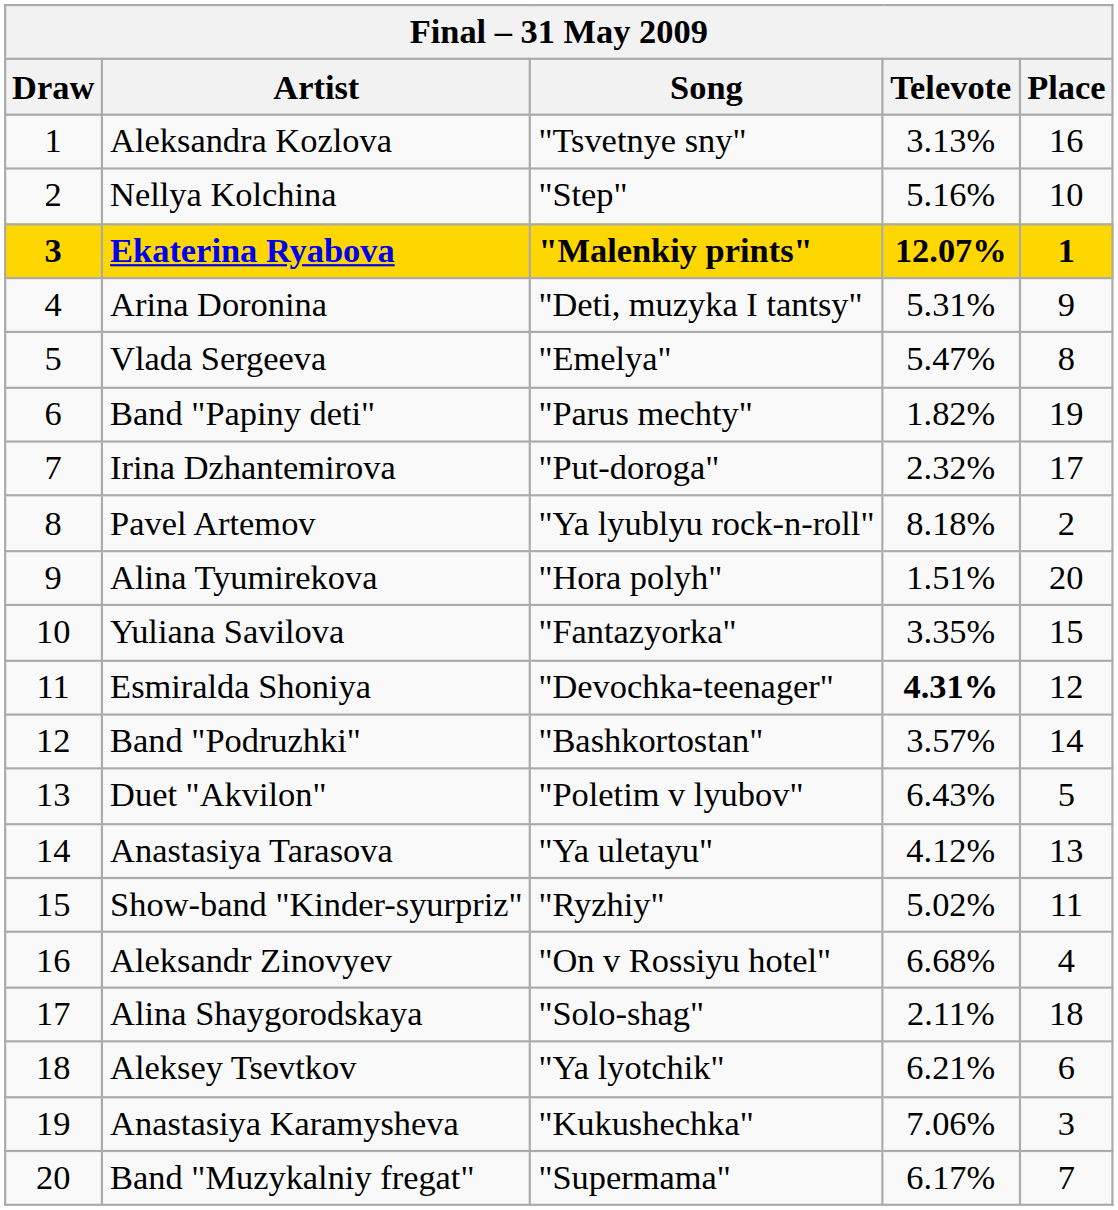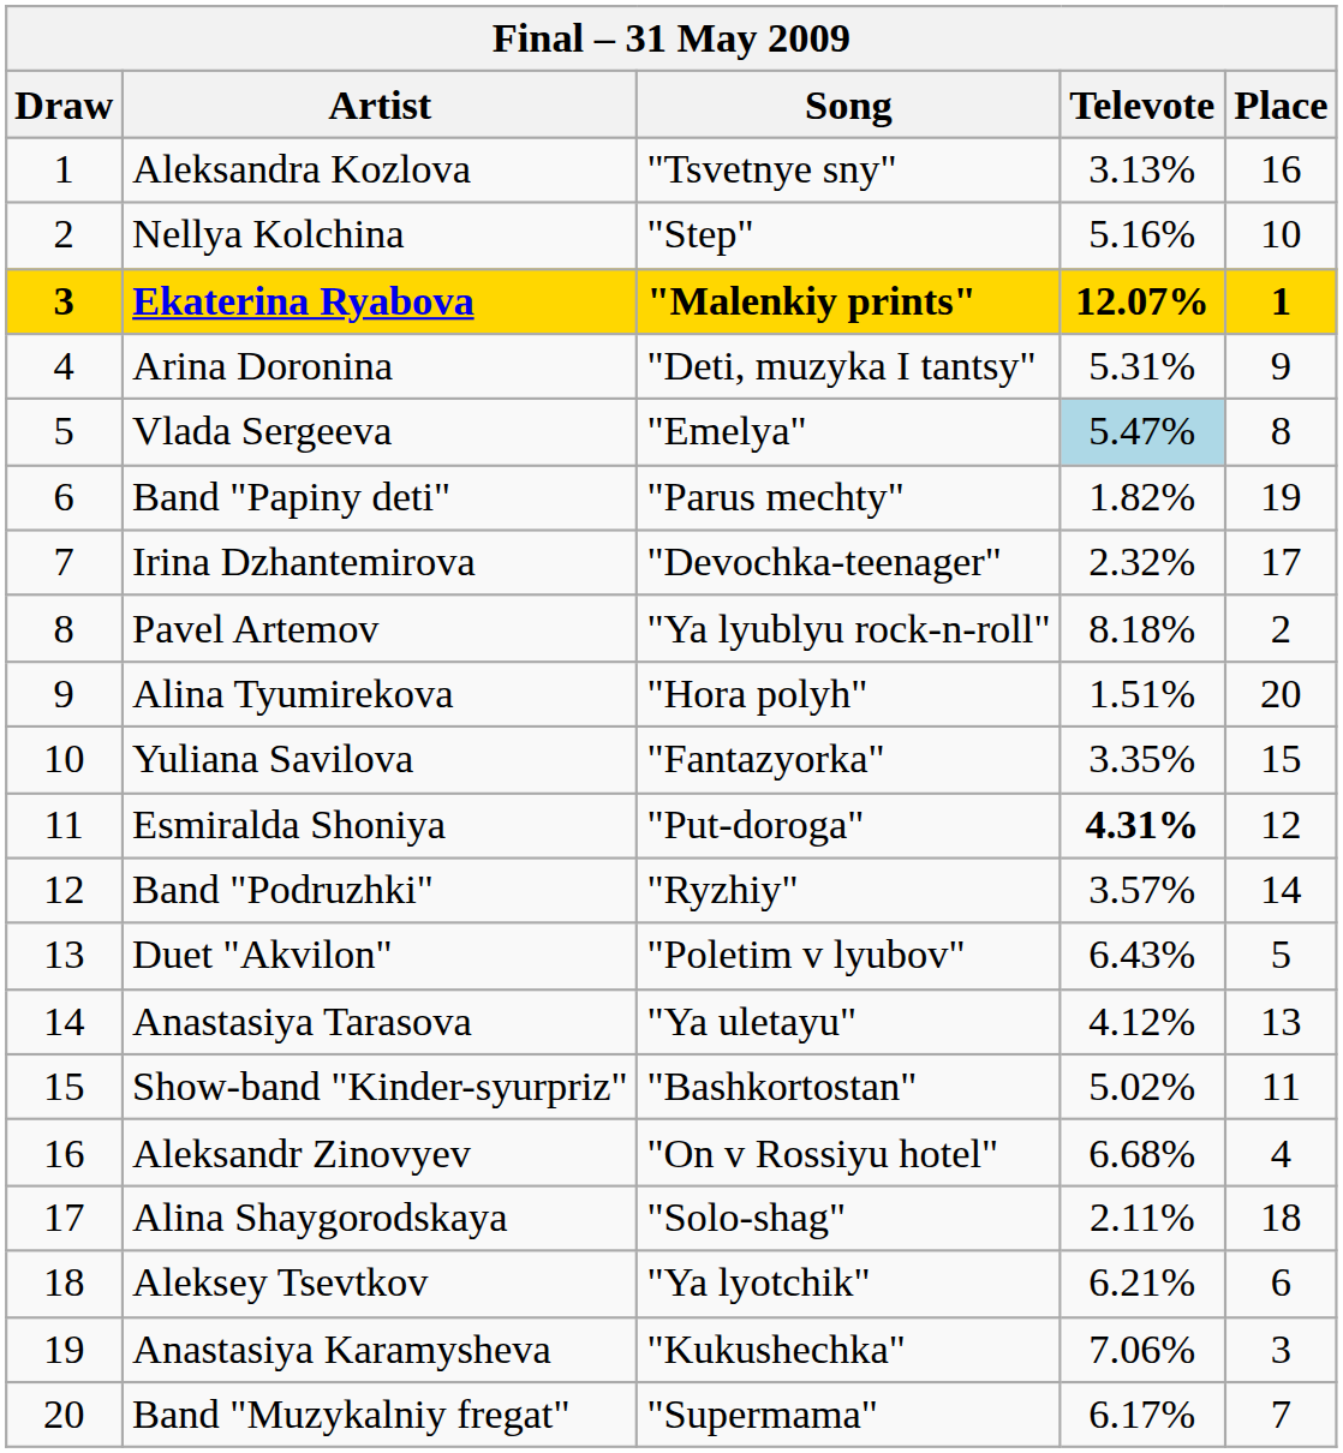Vlada Sergeeva | Televote: no background -> lightblue background
Irina Dzhantemirova | Song: "Put-doroga" -> "Devochka-teenager"
Esmiralda Shoniya | Song: "Devochka-teenager" -> "Put-doroga"
Band "Podruzhki" | Song: "Bashkortostan" -> "Ryzhiy"
Show-band "Kinder-syurpriz" | Song: "Ryzhiy" -> "Bashkortostan"
